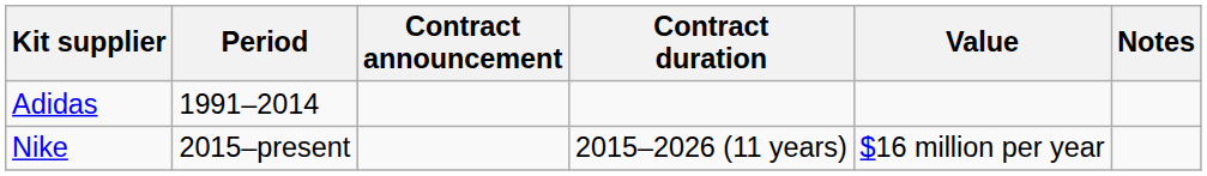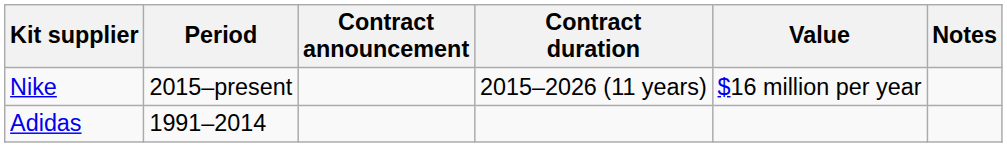rows swapped: Adidas <-> Nike
